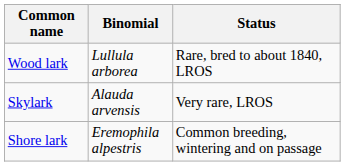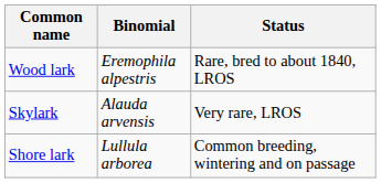Wood lark | Binomial: Lullula arborea -> Eremophila alpestris
Shore lark | Binomial: Eremophila alpestris -> Lullula arborea
